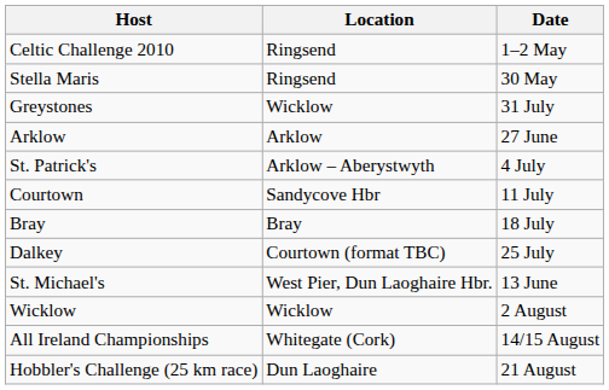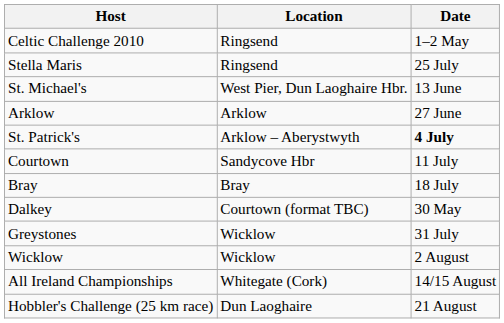Stella Maris | Date: 30 May -> 25 July
rows swapped: St. Michael's <-> Greystones
St. Patrick's | Date: normal -> bold
Dalkey | Date: 25 July -> 30 May
